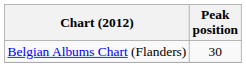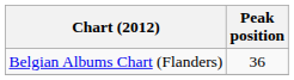Belgian Albums Chart (Flanders) | Peak position: 30 -> 36
